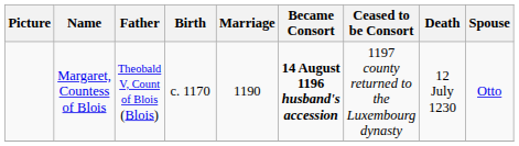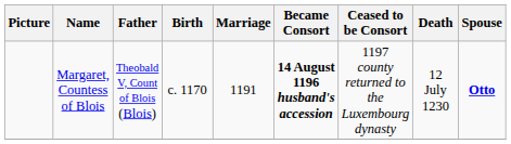Margaret, Countess of Blois | Marriage: 1190 -> 1191
Margaret, Countess of Blois | Spouse: normal -> bold
